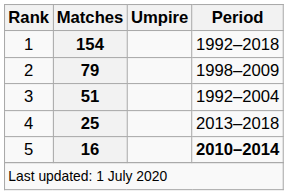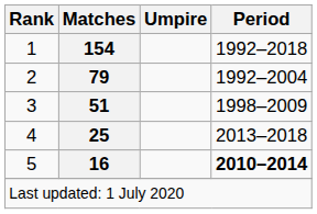2 | Period: 1998–2009 -> 1992–2004
3 | Period: 1992–2004 -> 1998–2009
